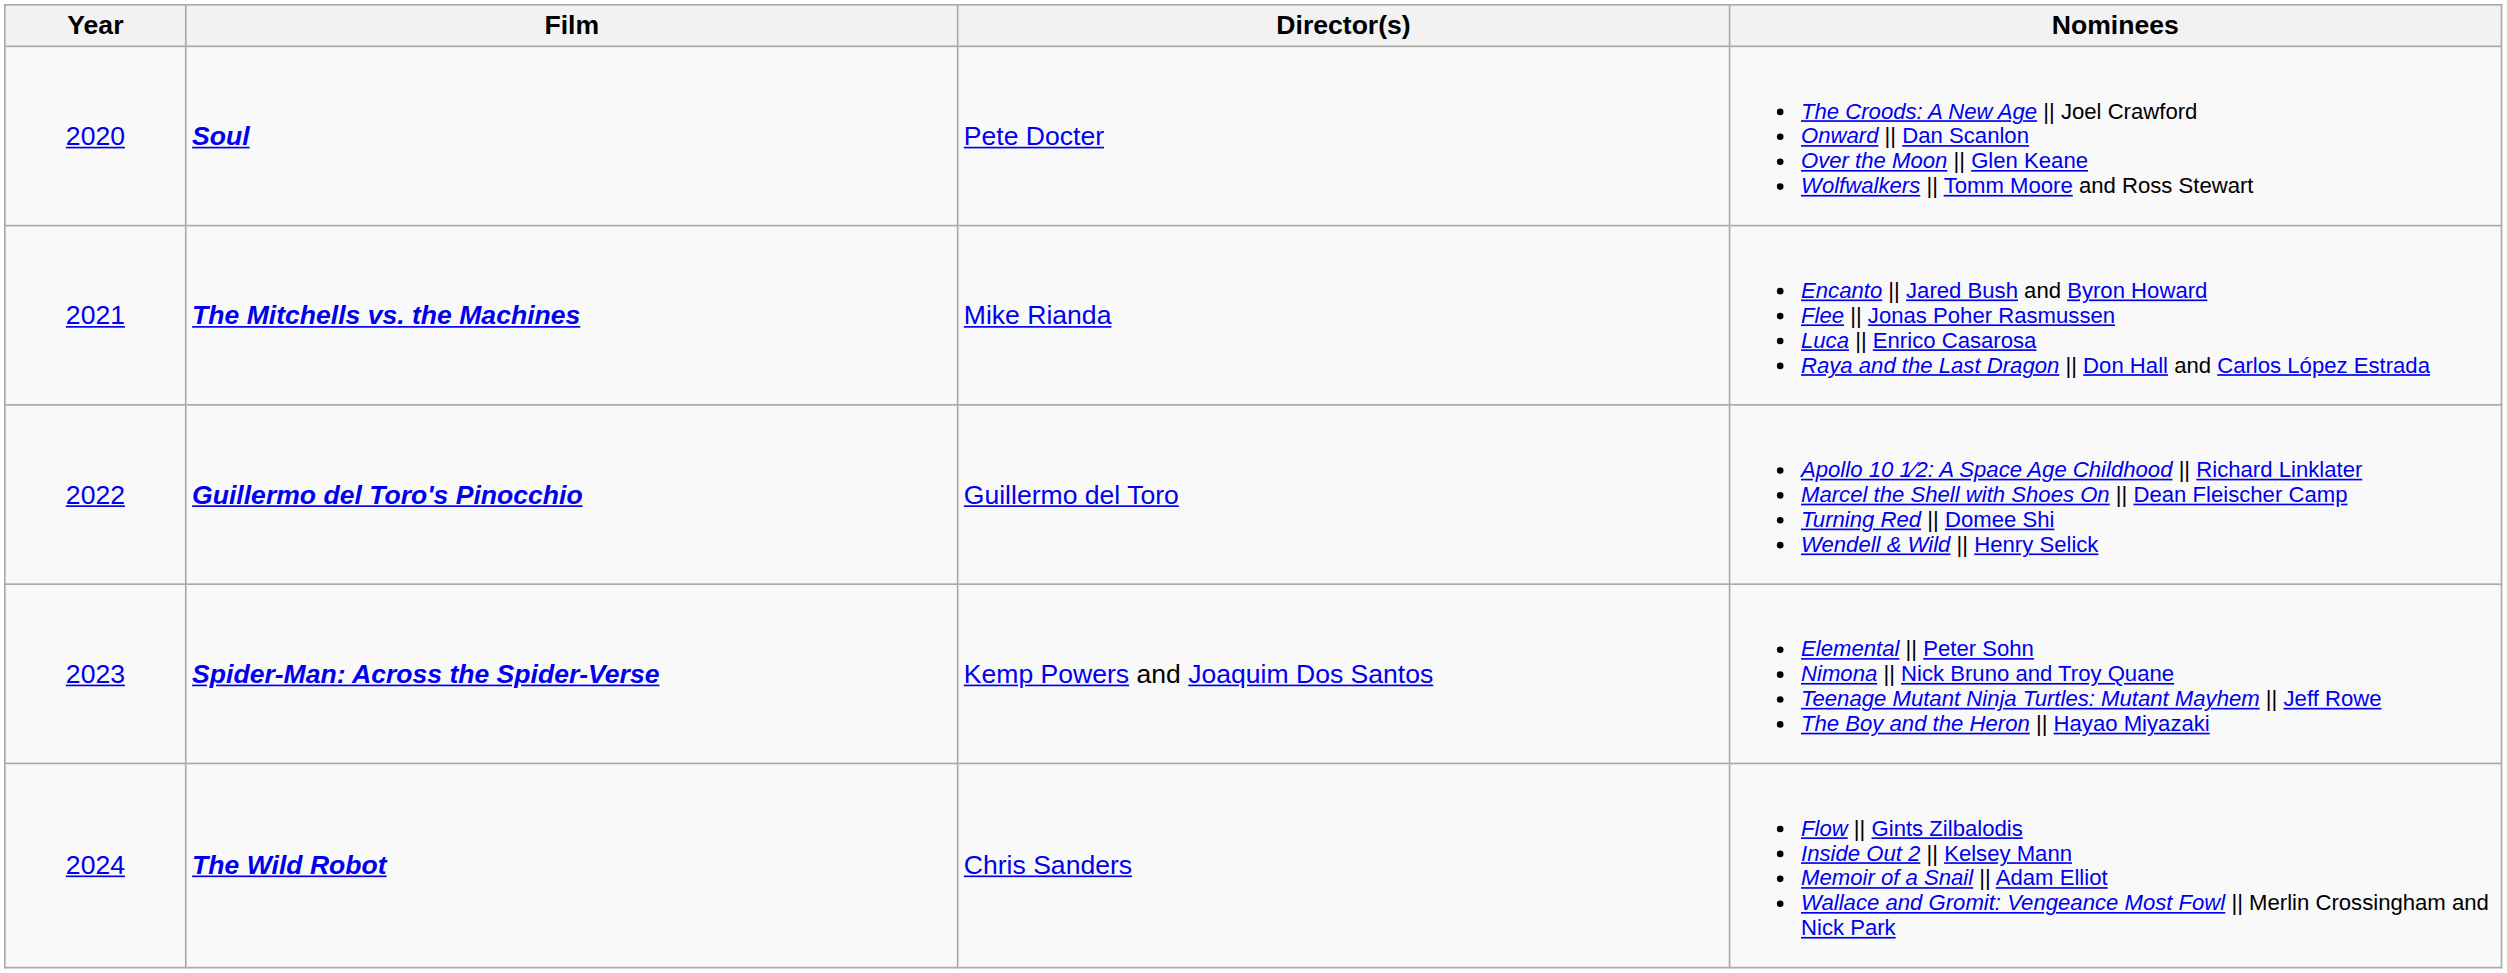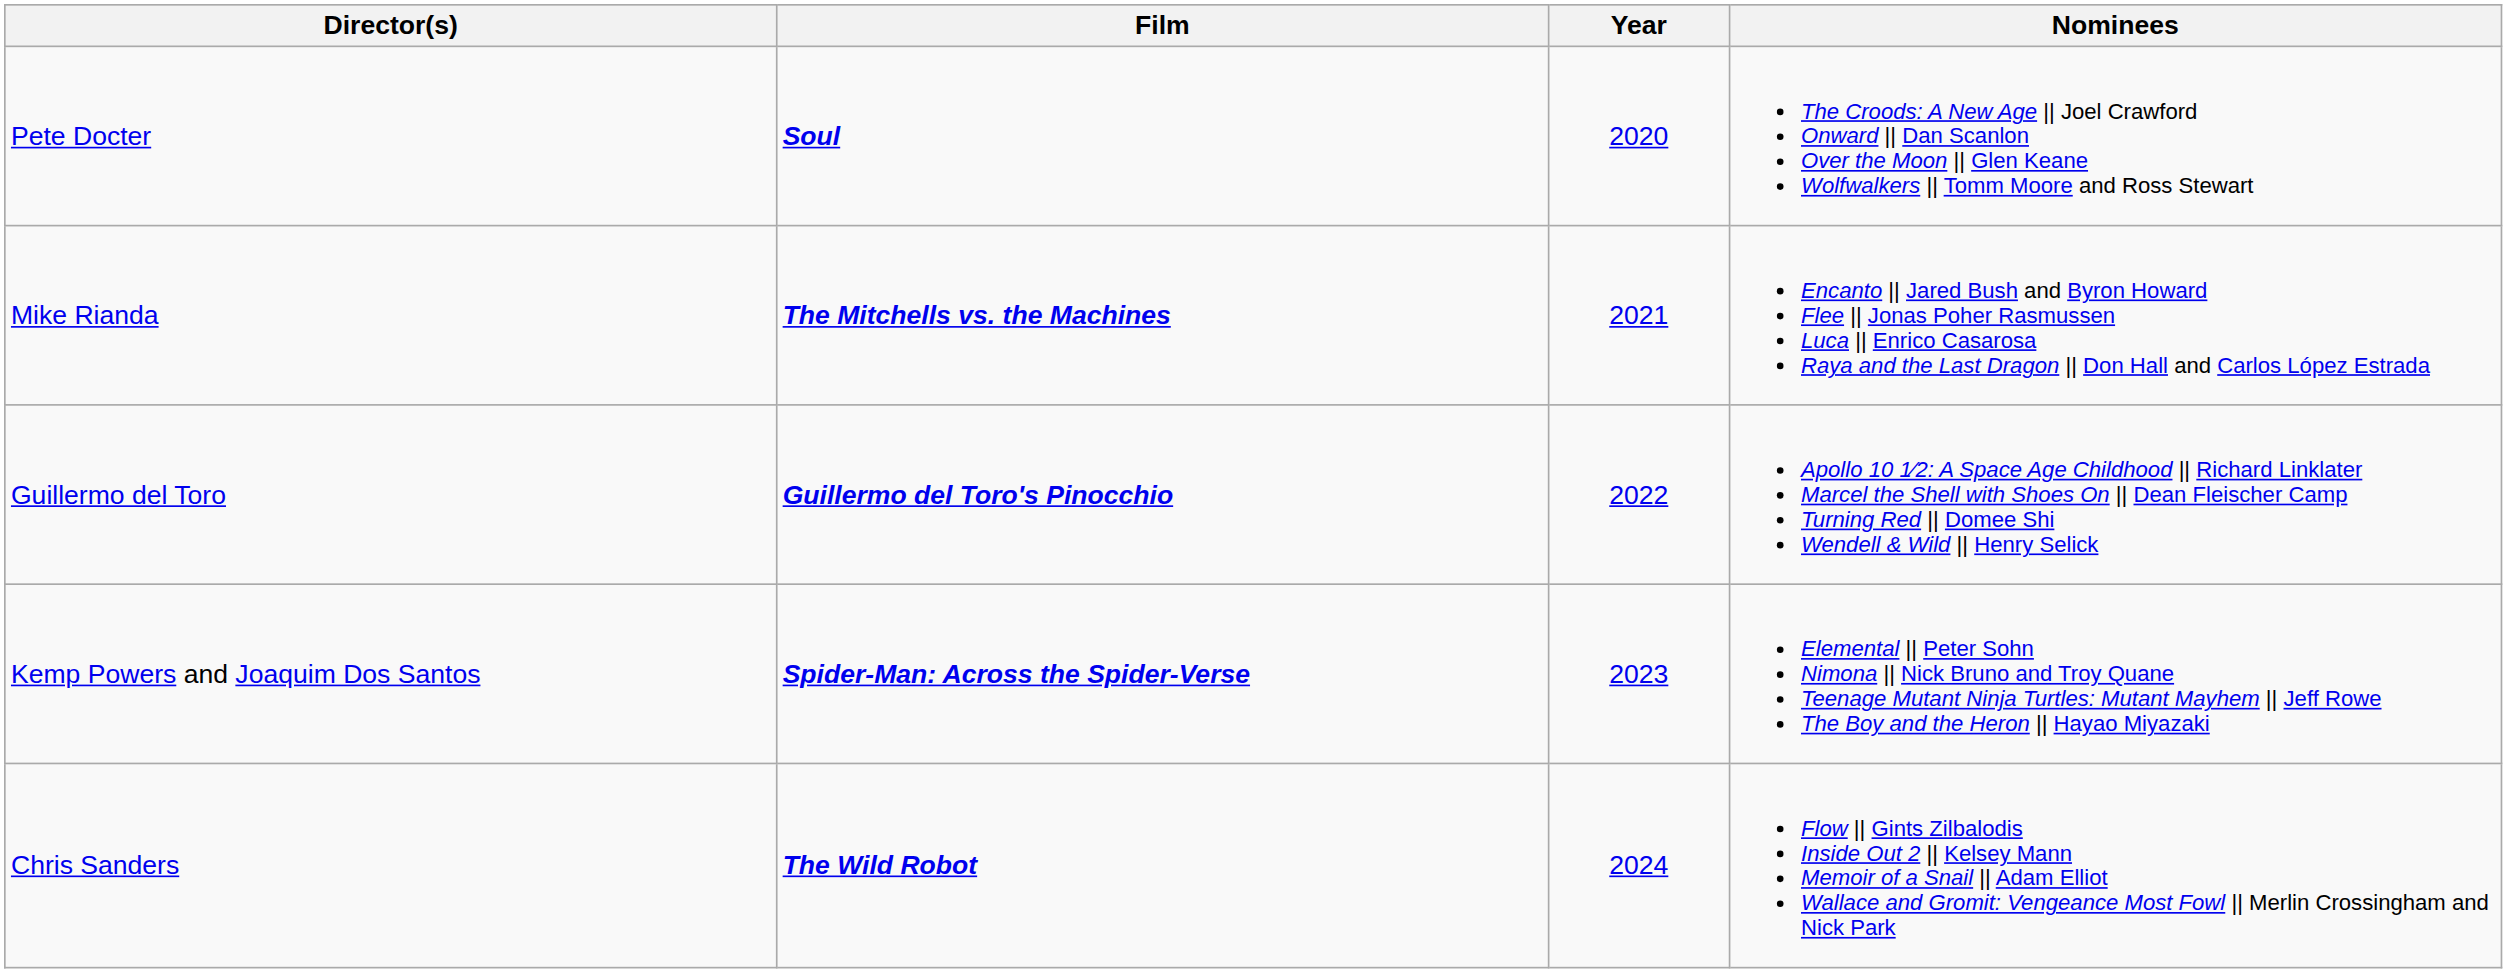columns swapped: Year <-> Director(s)
